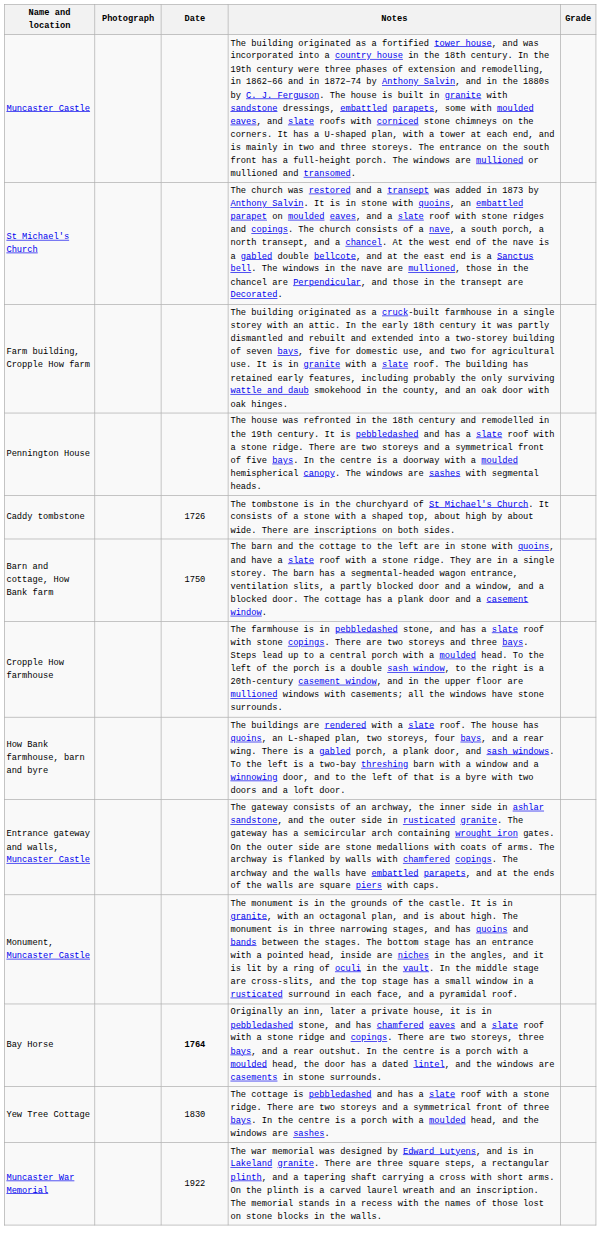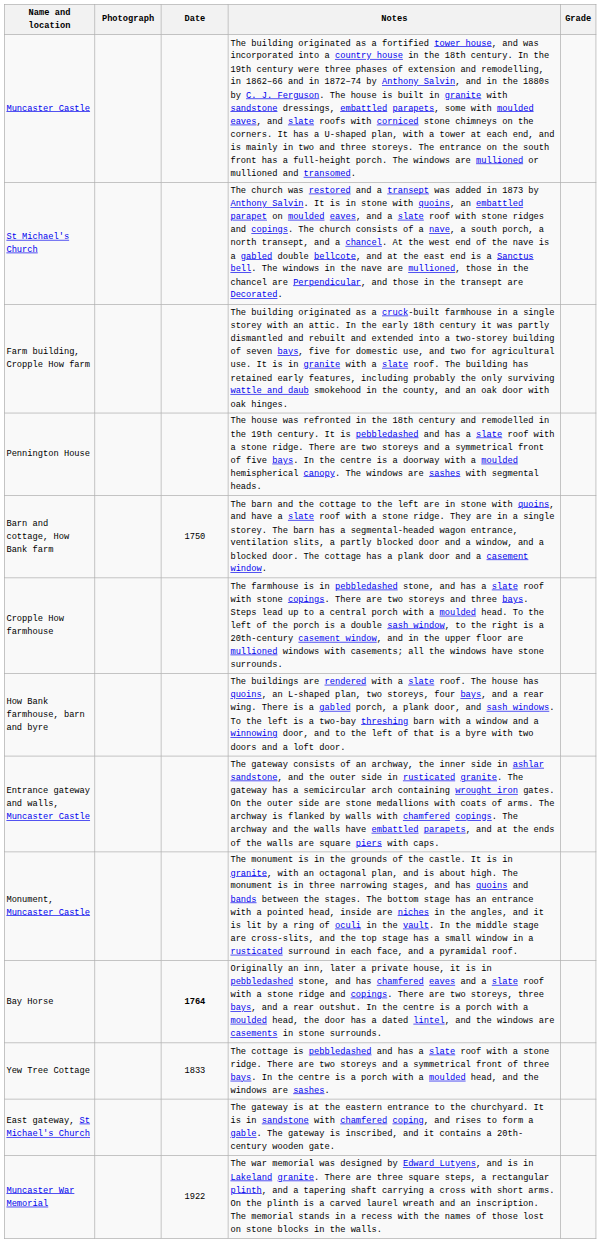- row: Caddy tombstone | 1726 | The tombstone is in the churchyard of St Michael's Church. It consists of a stone with a shaped top, about high by about wide. There are inscriptions on both sides.
Yew Tree Cottage | Date: 1830 -> 1833
+ row: East gateway, St Michael's Church | The gateway is at the eastern entrance to the churchyard. It is in sandstone with chamfered coping, and rises to form a gable. The gateway is inscribed, and it contains a 20th-century wooden gate.
